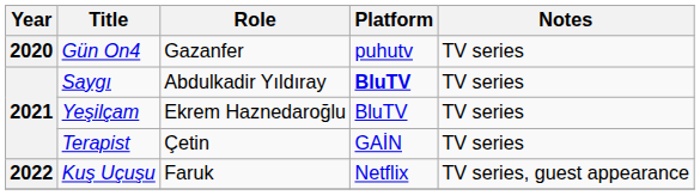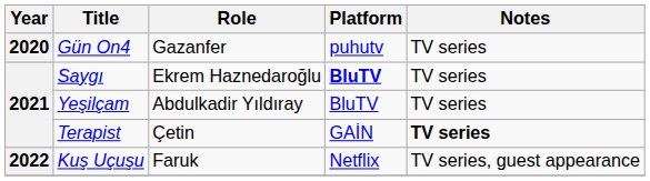Saygı | Role: Abdulkadir Yıldıray -> Ekrem Haznedaroğlu
Yeşilçam | Role: Ekrem Haznedaroğlu -> Abdulkadir Yıldıray
Terapist | Notes: normal -> bold
